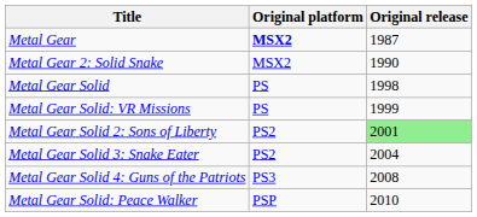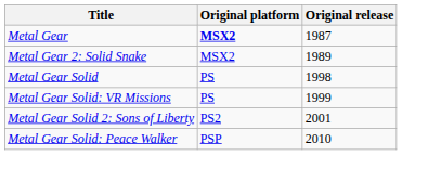Metal Gear 2: Solid Snake | Original release: 1990 -> 1989
Metal Gear Solid 2: Sons of Liberty | Original release: lightgreen background -> no background
- row: Metal Gear Solid 3: Snake Eater | PS2 | 2004
- row: Metal Gear Solid 4: Guns of the Patriots | PS3 | 2008
